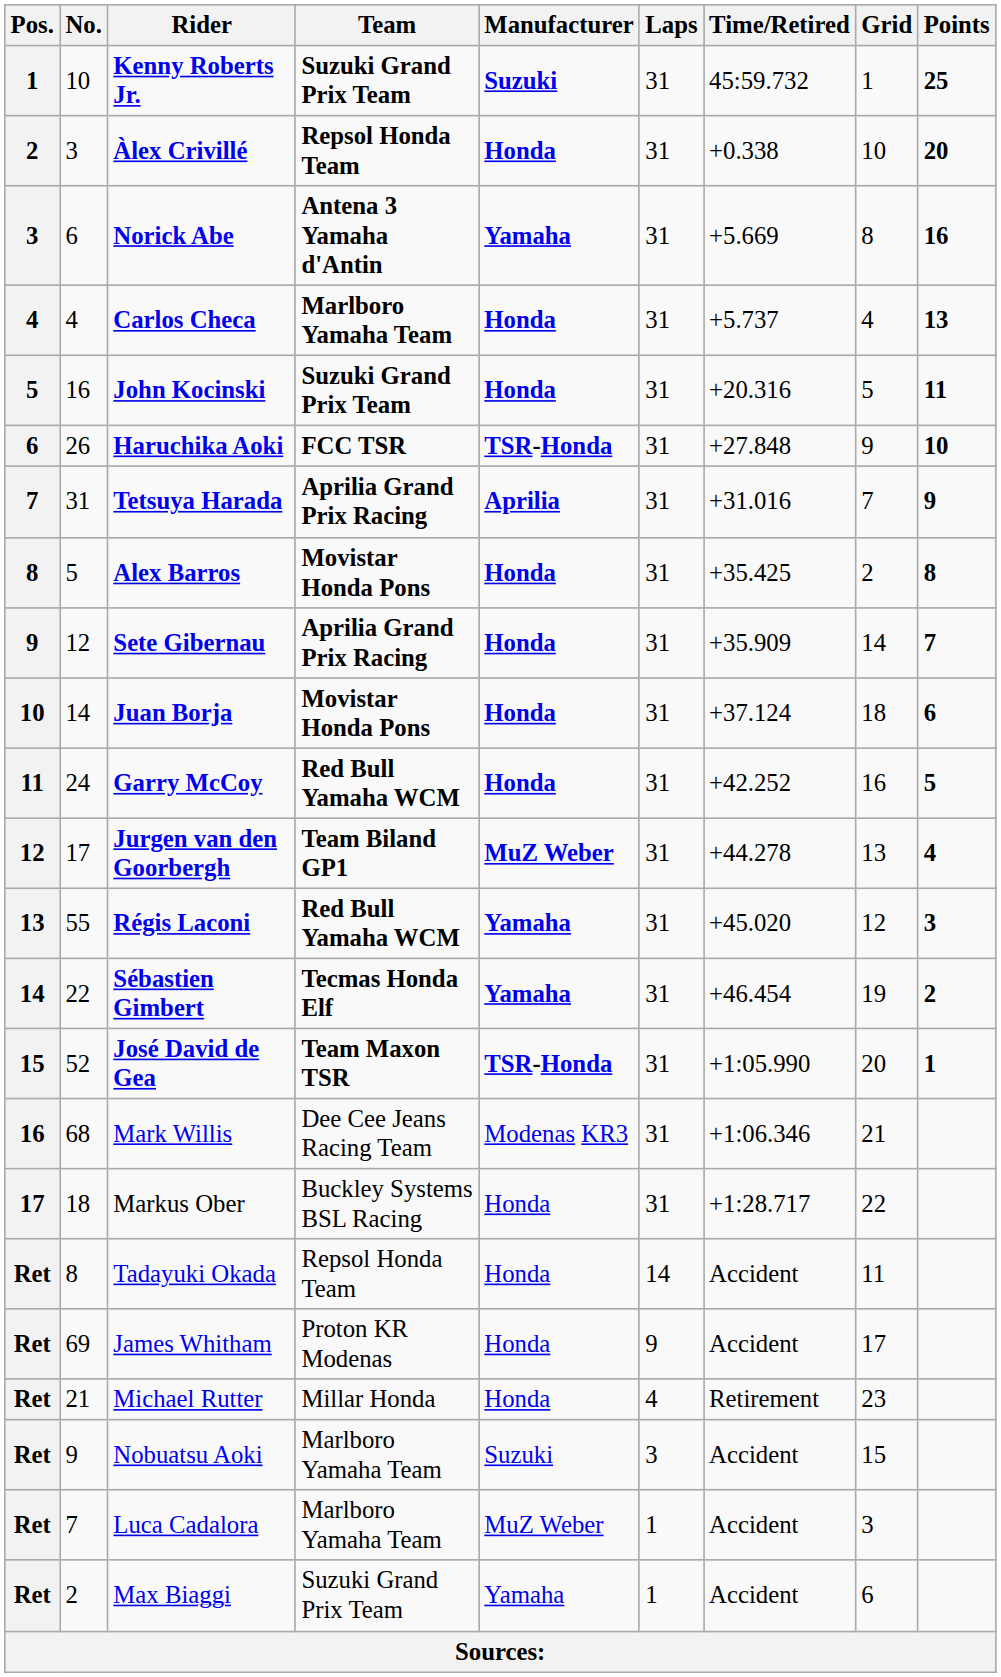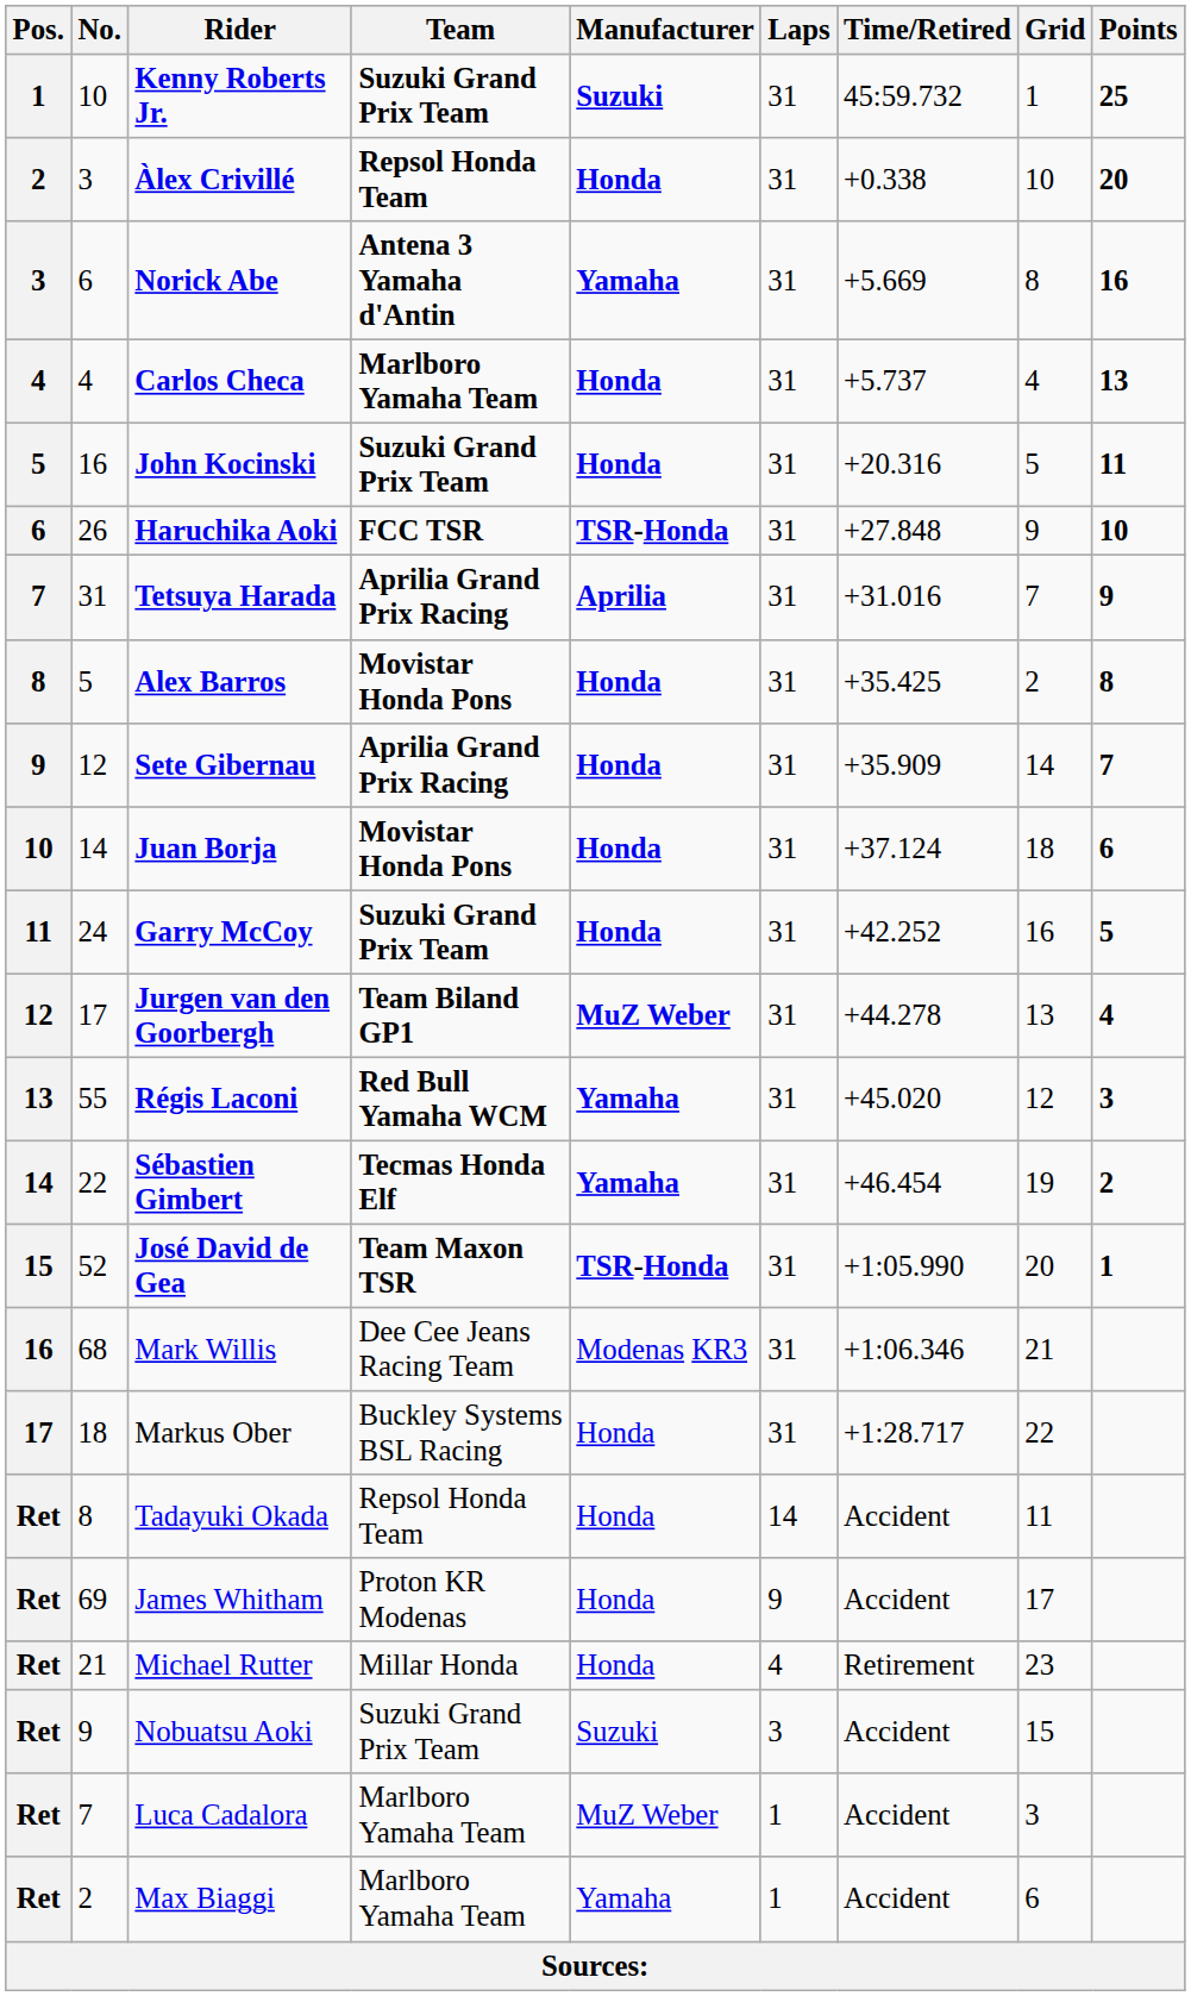Garry McCoy | Team: Red Bull Yamaha WCM -> Suzuki Grand Prix Team
Nobuatsu Aoki | Team: Marlboro Yamaha Team -> Suzuki Grand Prix Team
Max Biaggi | Team: Suzuki Grand Prix Team -> Marlboro Yamaha Team
